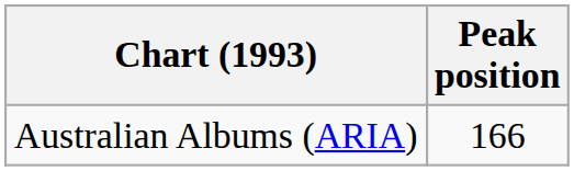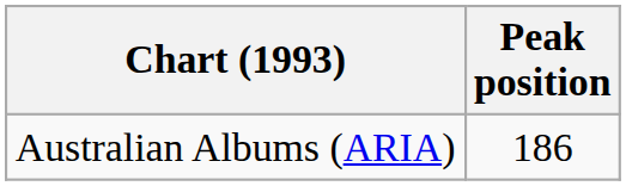Australian Albums (ARIA) | Peak position: 166 -> 186
